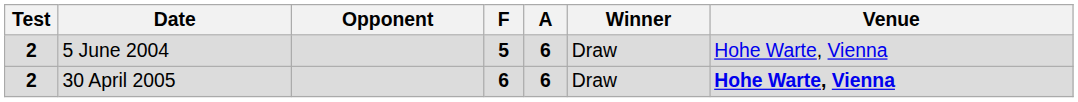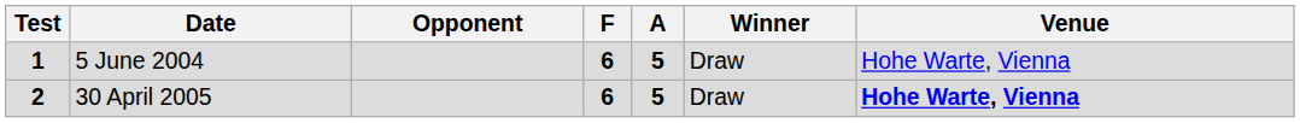5 June 2004 | Test: 2 -> 1
5 June 2004 | F: 5 -> 6
5 June 2004 | A: 6 -> 5
30 April 2005 | A: 6 -> 5
